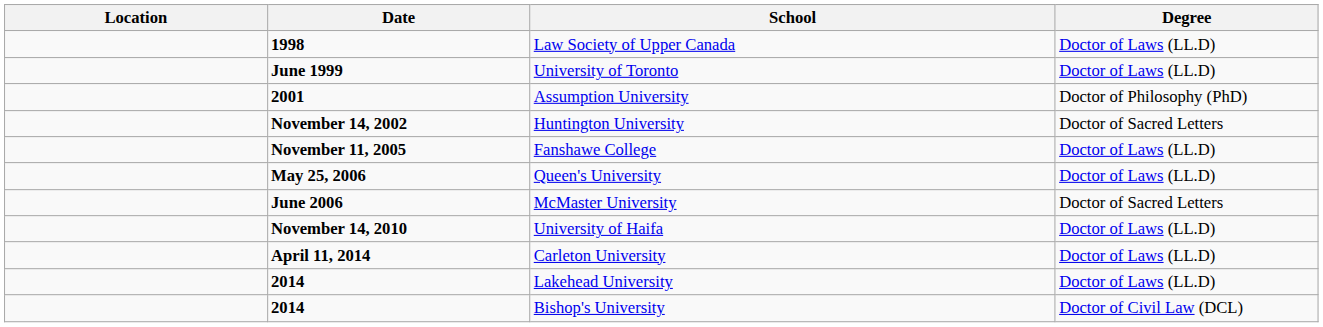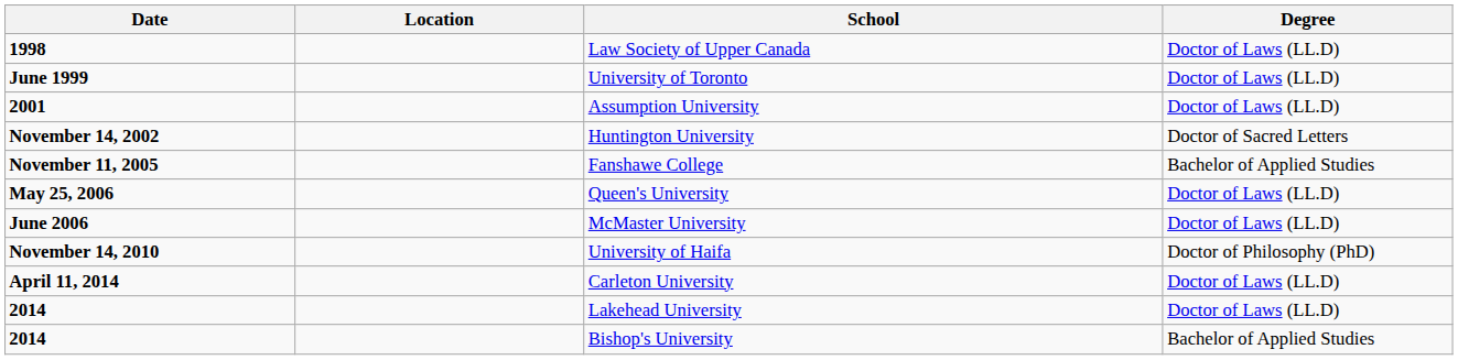columns swapped: Location <-> Date
Assumption University | Degree: Doctor of Philosophy (PhD) -> Doctor of Laws (LL.D)
Fanshawe College | Degree: Doctor of Laws (LL.D) -> Bachelor of Applied Studies
McMaster University | Degree: Doctor of Sacred Letters -> Doctor of Laws (LL.D)
University of Haifa | Degree: Doctor of Laws (LL.D) -> Doctor of Philosophy (PhD)
Bishop's University | Degree: Doctor of Civil Law (DCL) -> Bachelor of Applied Studies
